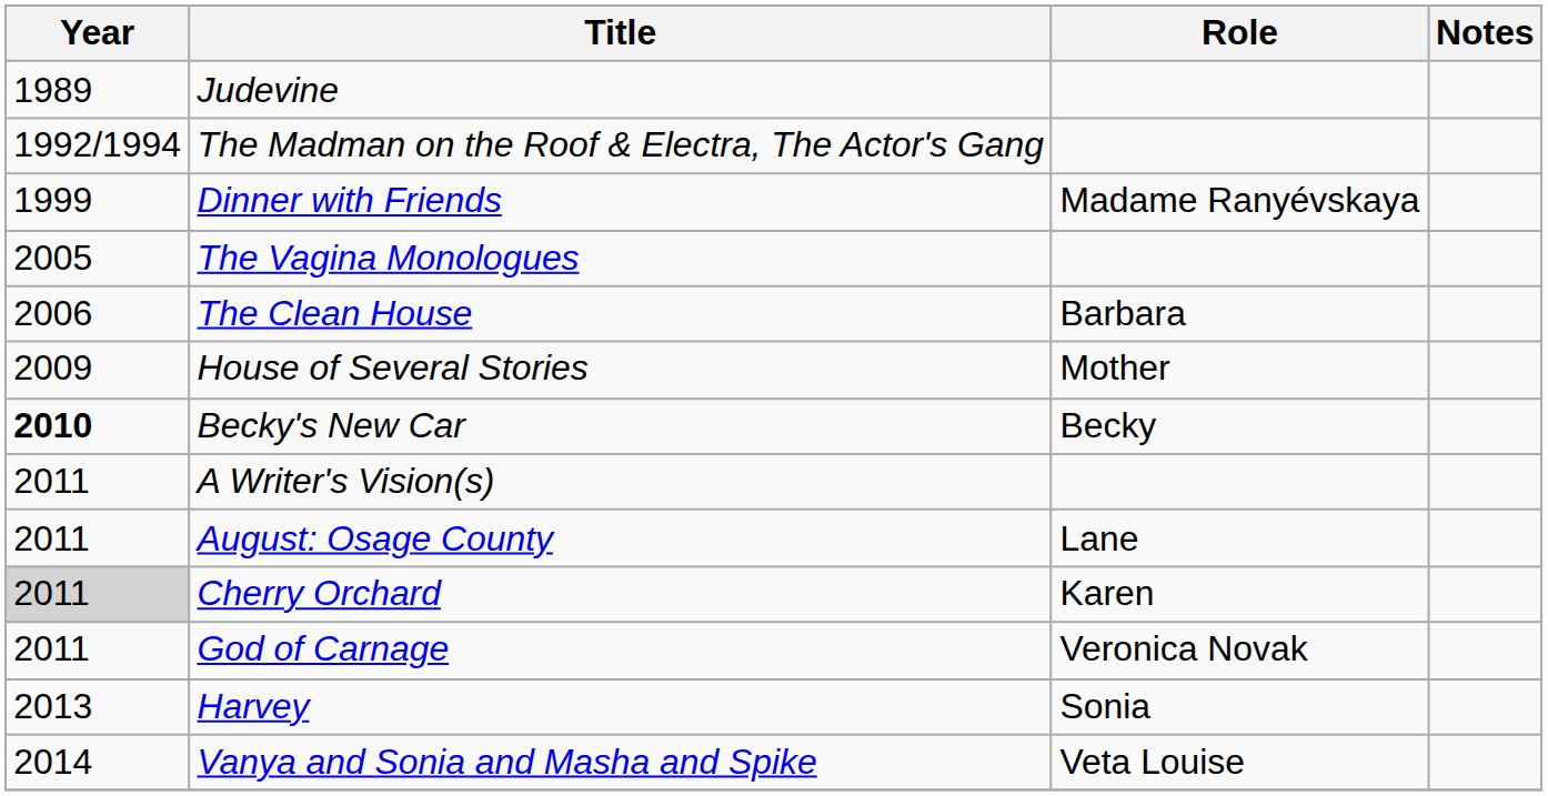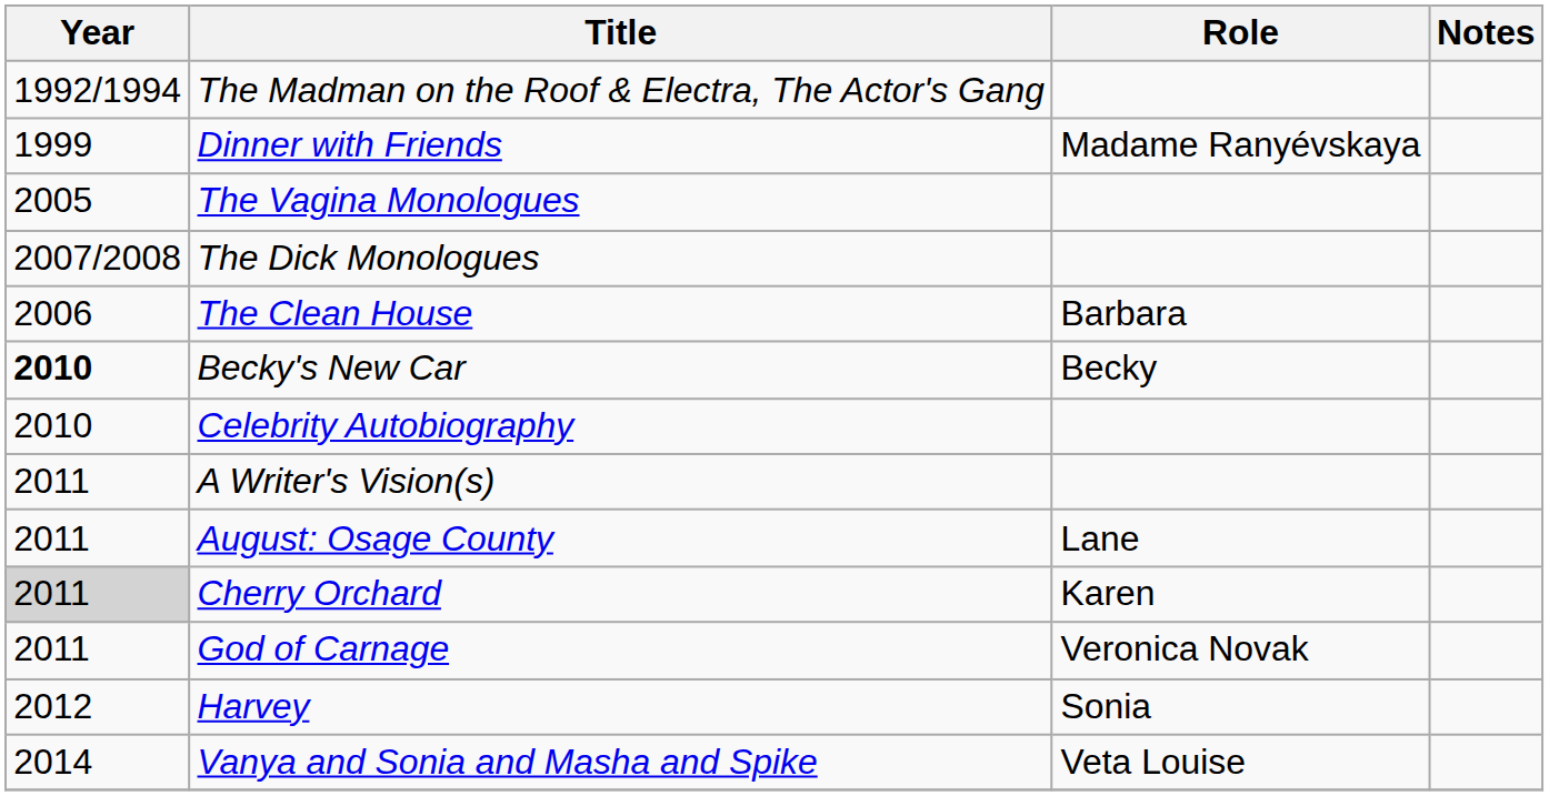- row: 1989 | Judevine
+ row: 2007/2008 | The Dick Monologues
- row: 2009 | House of Several Stories | Mother
+ row: 2010 | Celebrity Autobiography
Harvey | Year: 2013 -> 2012
